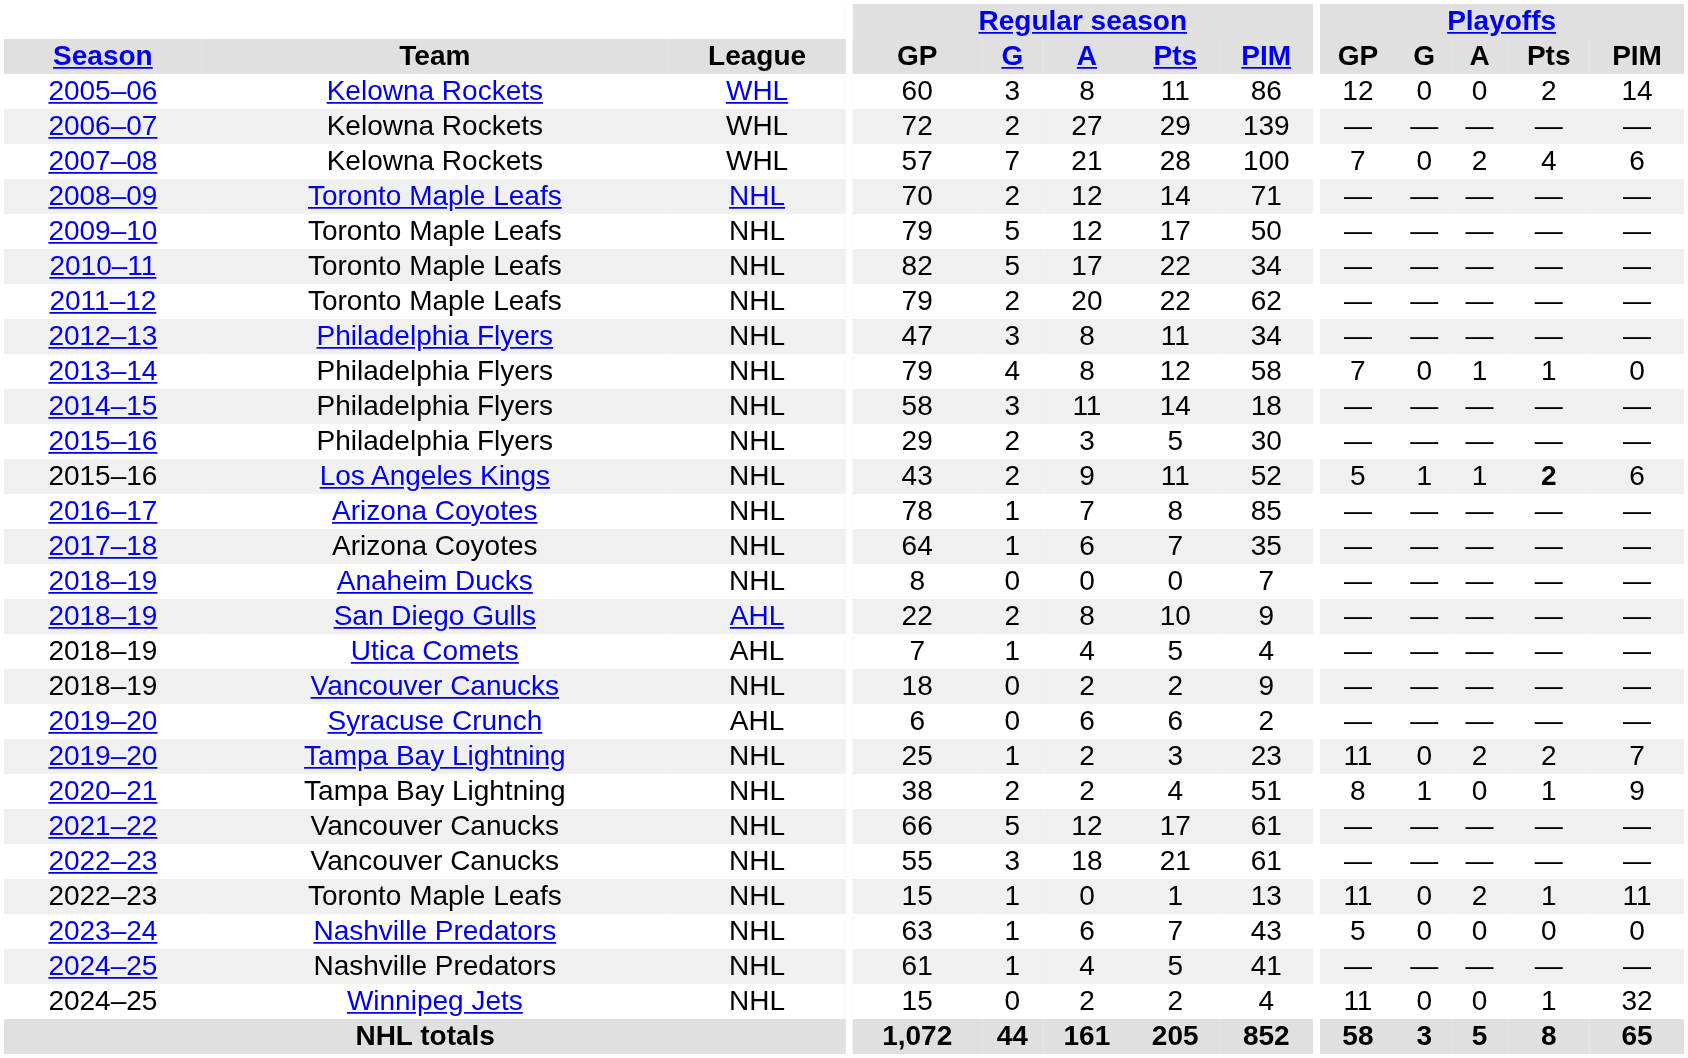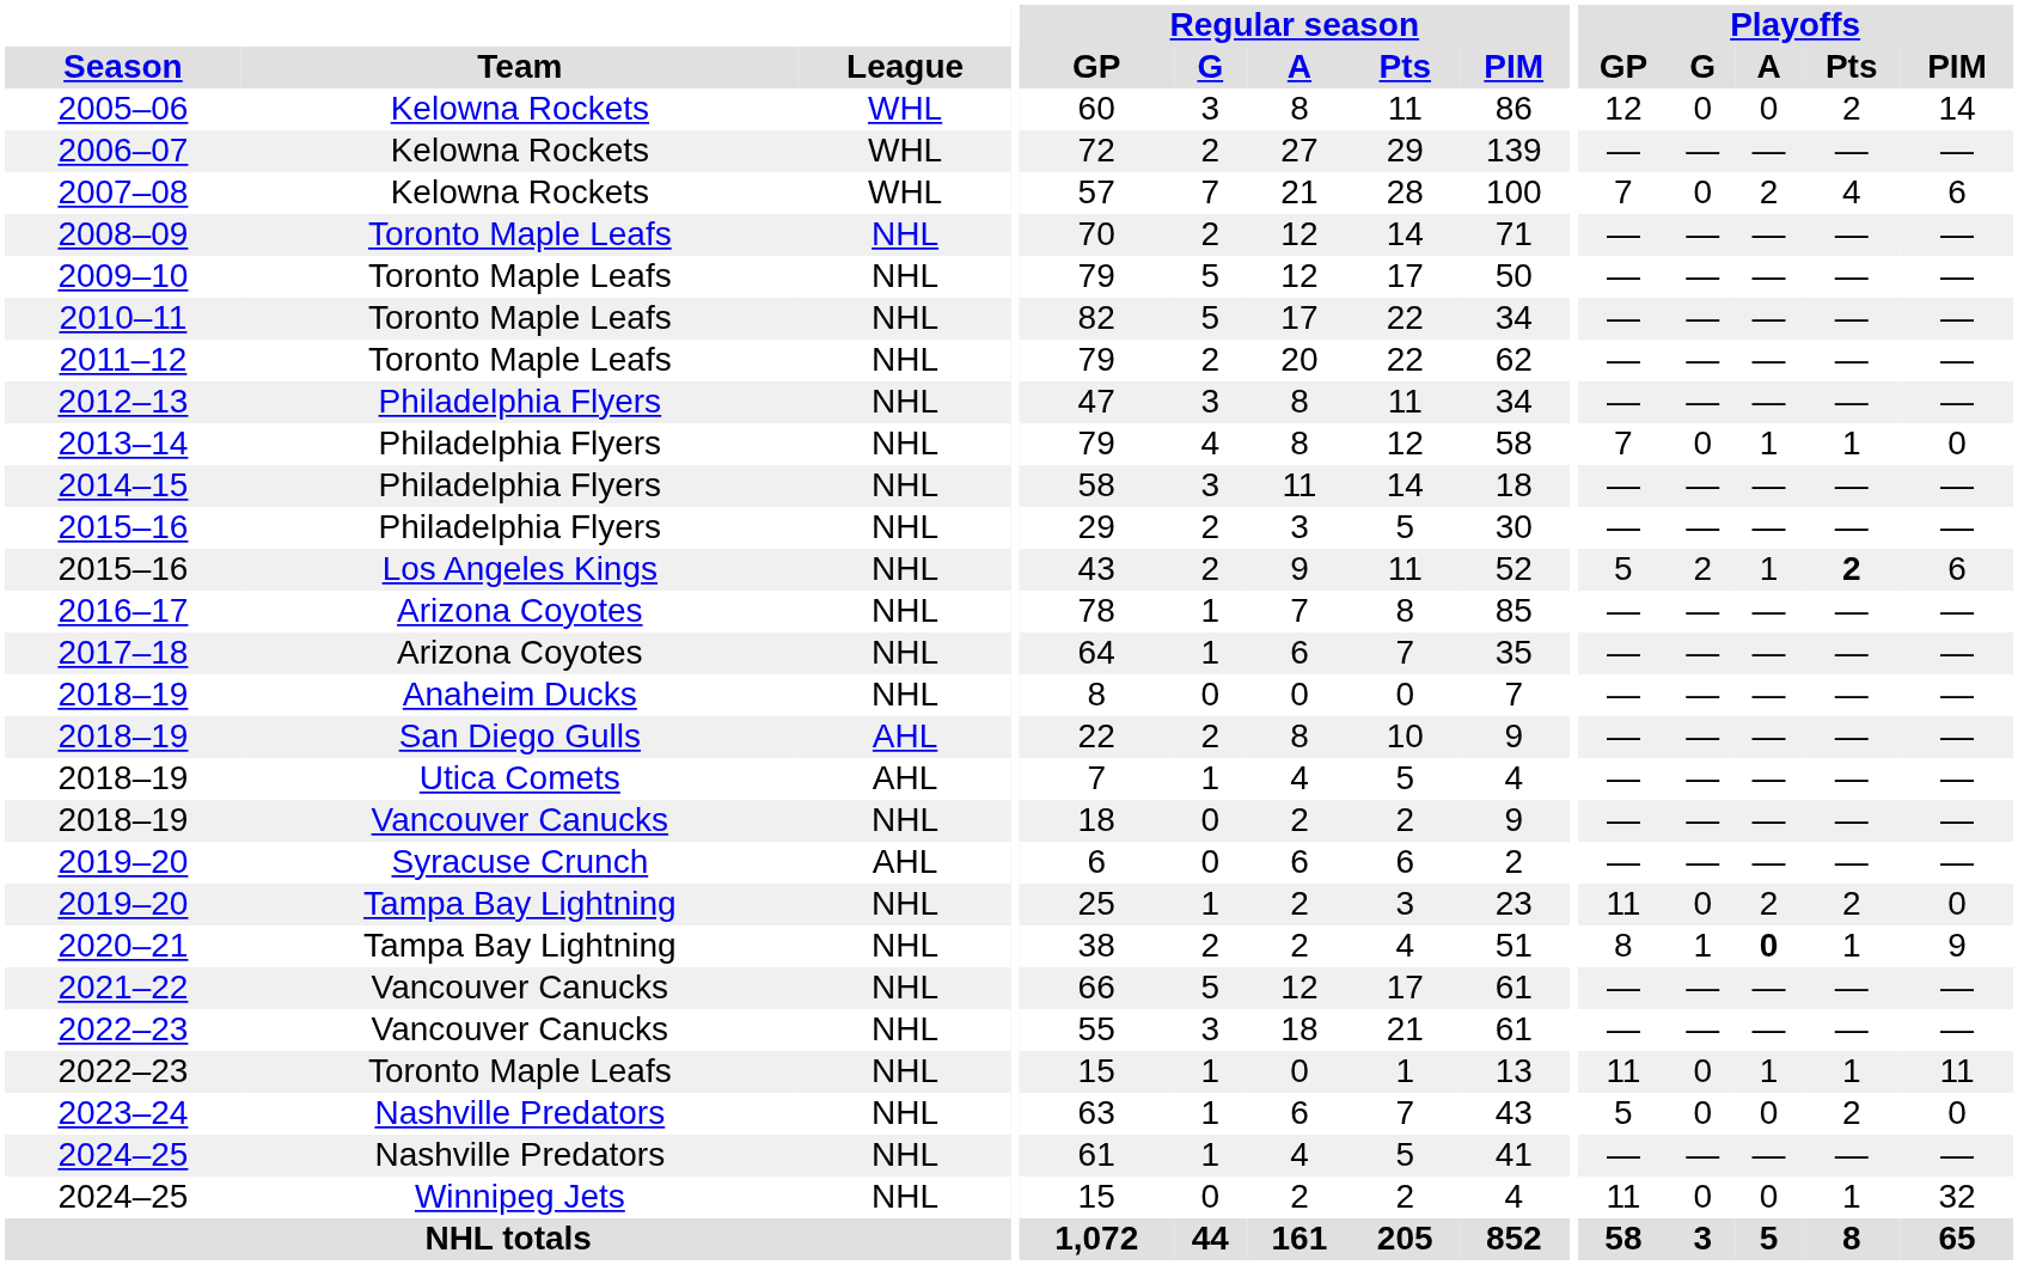2015–16 / Los Angeles Kings | Playoffs / G: 1 -> 2
2019–20 / Tampa Bay Lightning | Playoffs / PIM: 7 -> 0
2020–21 | Playoffs / A: normal -> bold
2022–23 / Toronto Maple Leafs | Playoffs / A: 2 -> 1
2023–24 | Playoffs / Pts: 0 -> 2
